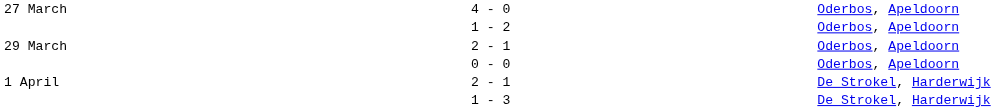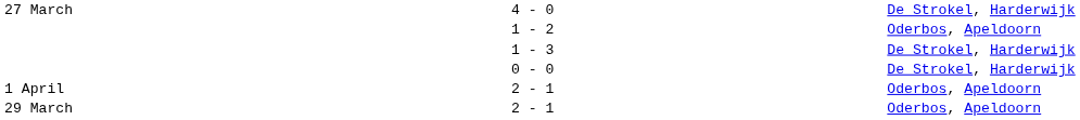4 - 0 | column 5: Oderbos, Apeldoorn -> De Strokel, Harderwijk
rows swapped: 29 March / 2 - 1 <-> 1 - 3
0 - 0 | column 5: Oderbos, Apeldoorn -> De Strokel, Harderwijk
1 April / 2 - 1 | column 5: De Strokel, Harderwijk -> Oderbos, Apeldoorn
